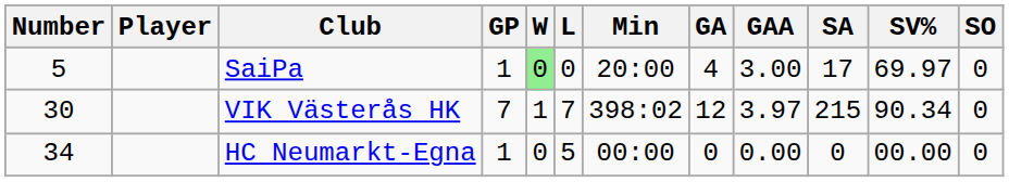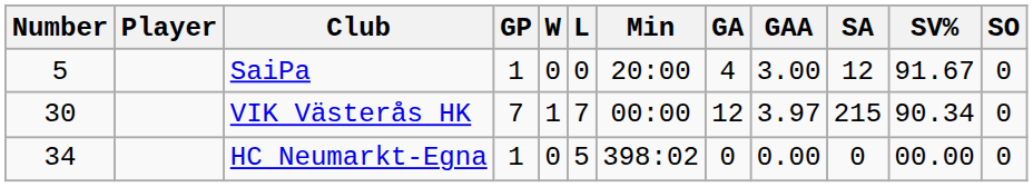SaiPa | W: lightgreen background -> no background
SaiPa | SA: 17 -> 12
SaiPa | SV%: 69.97 -> 91.67
VIK Västerås HK | Min: 398:02 -> 00:00
HC Neumarkt-Egna | Min: 00:00 -> 398:02
